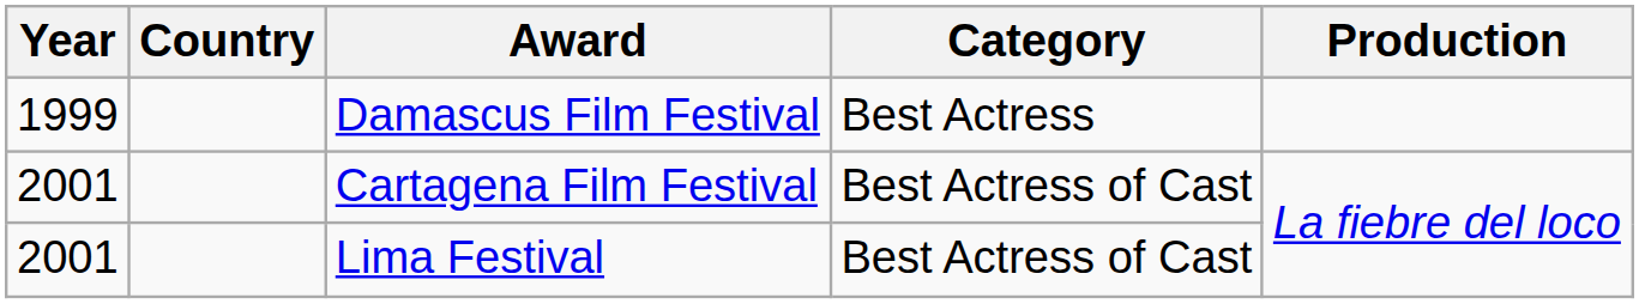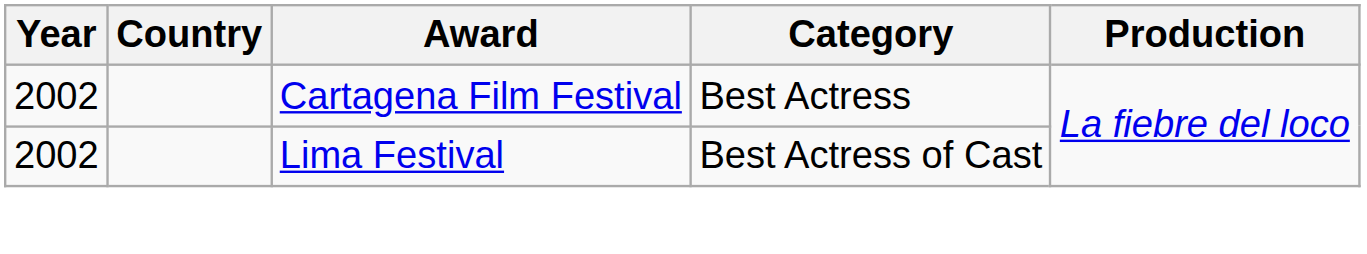- row: 1999 | Damascus Film Festival | Best Actress
Cartagena Film Festival | Year: 2001 -> 2002
Cartagena Film Festival | Category: Best Actress of Cast -> Best Actress
Lima Festival | Year: 2001 -> 2002
